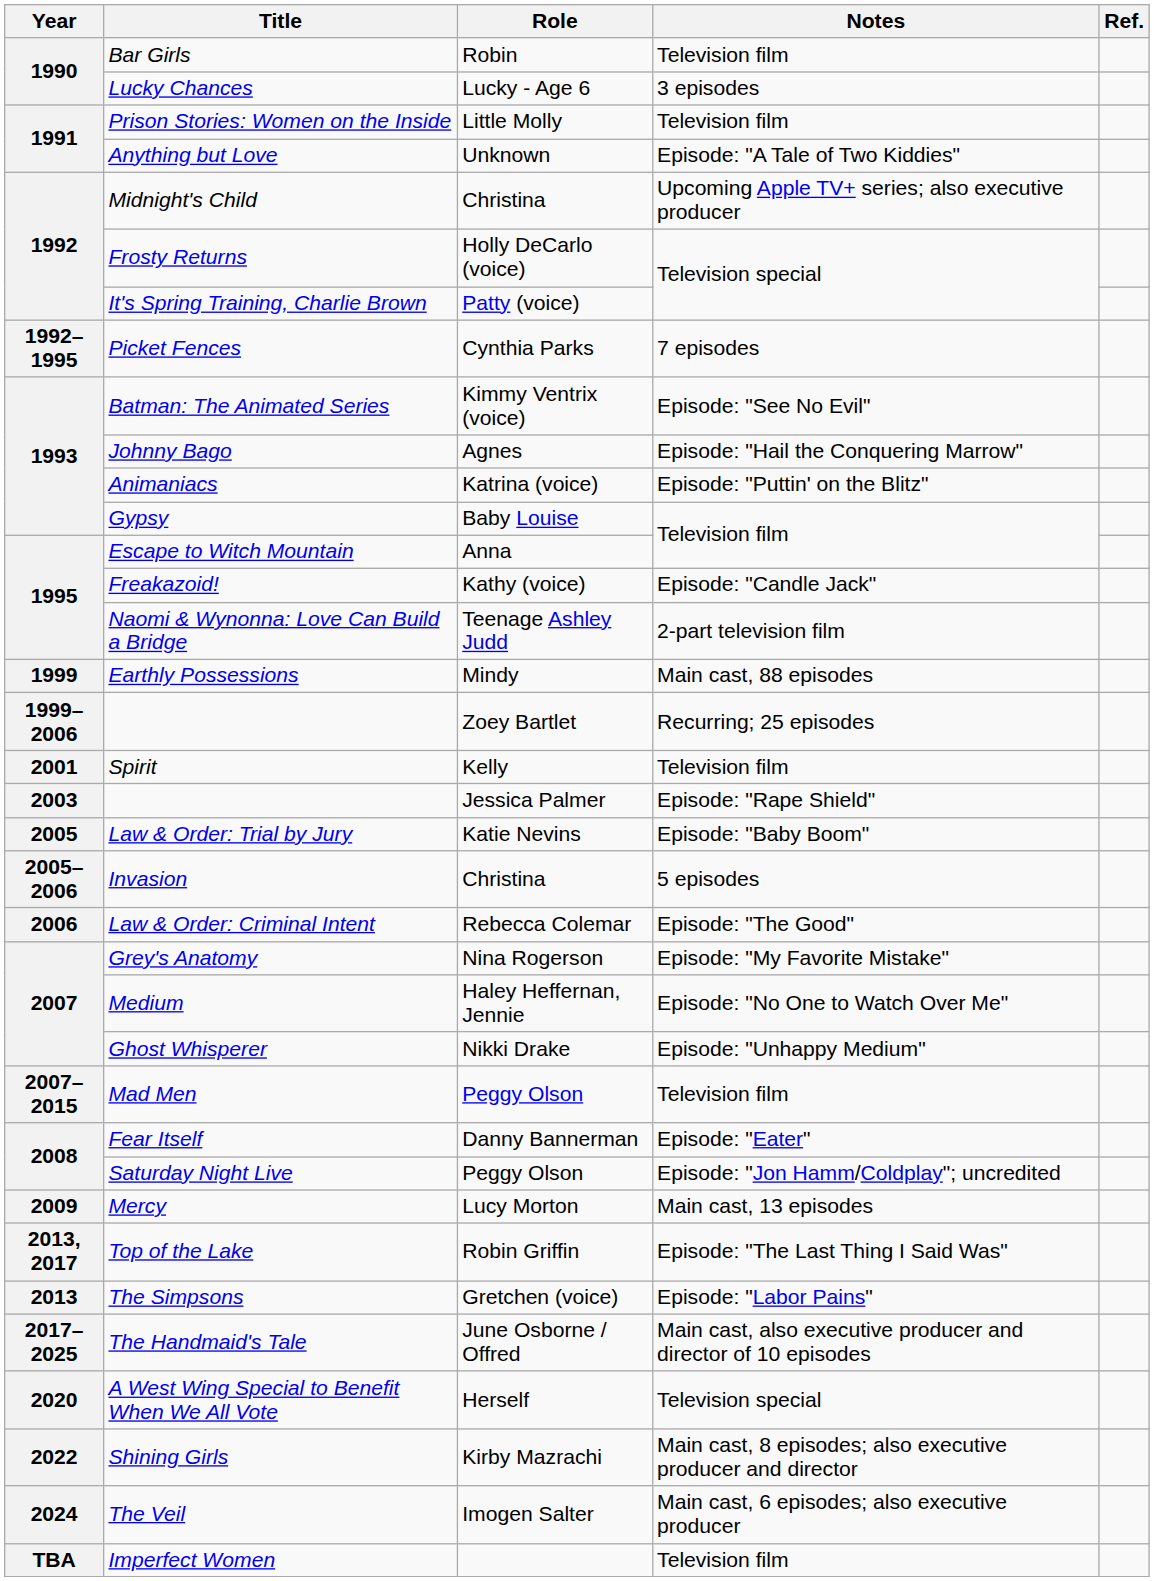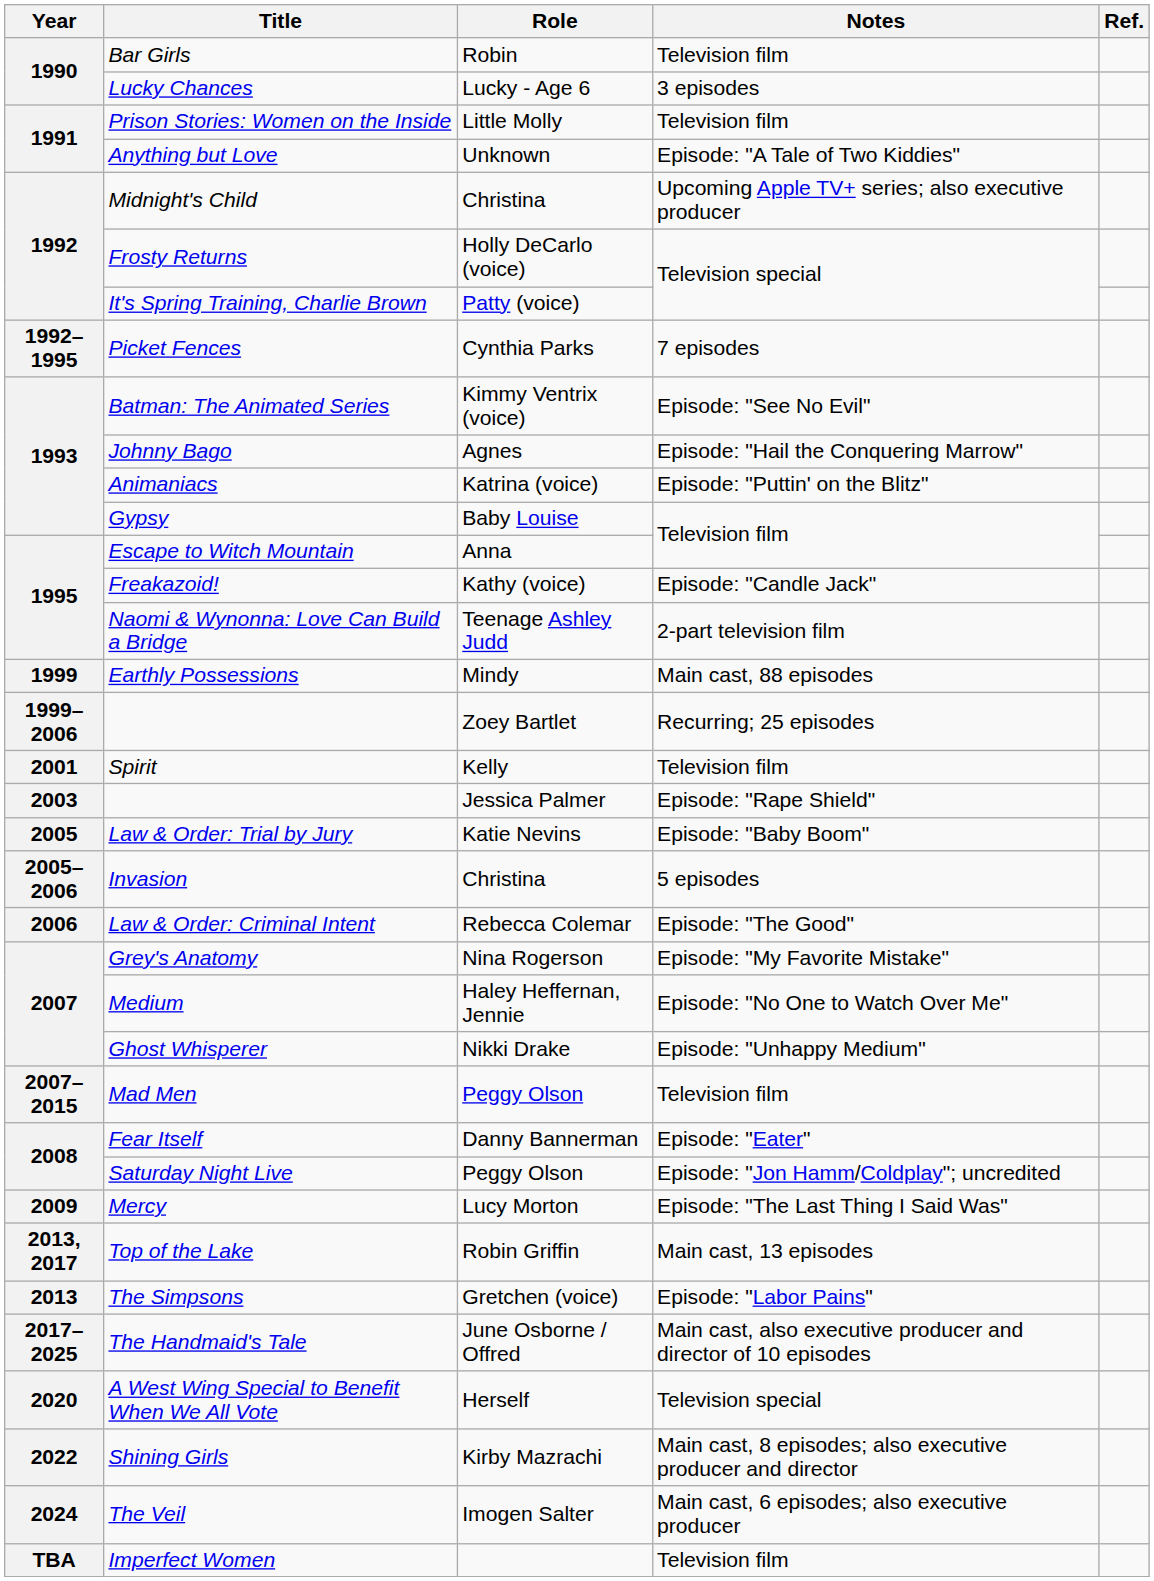Mercy | Notes: Main cast, 13 episodes -> Episode: "The Last Thing I Said Was"
Top of the Lake | Notes: Episode: "The Last Thing I Said Was" -> Main cast, 13 episodes
